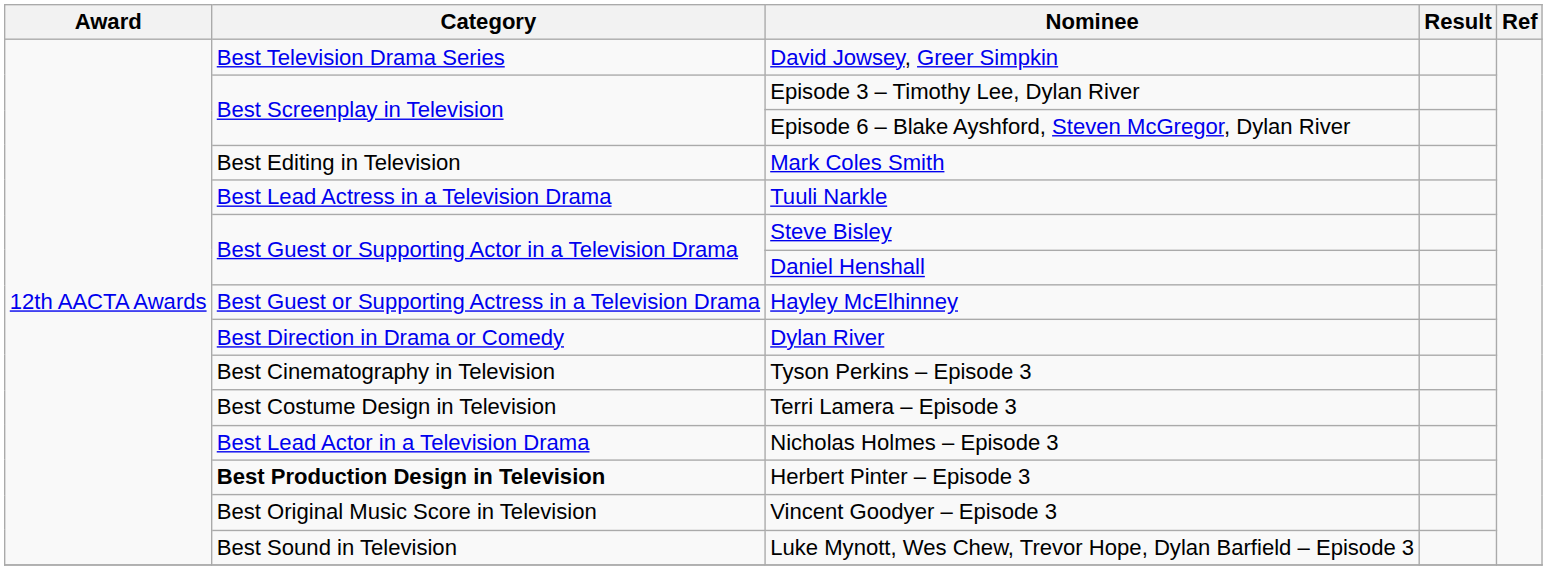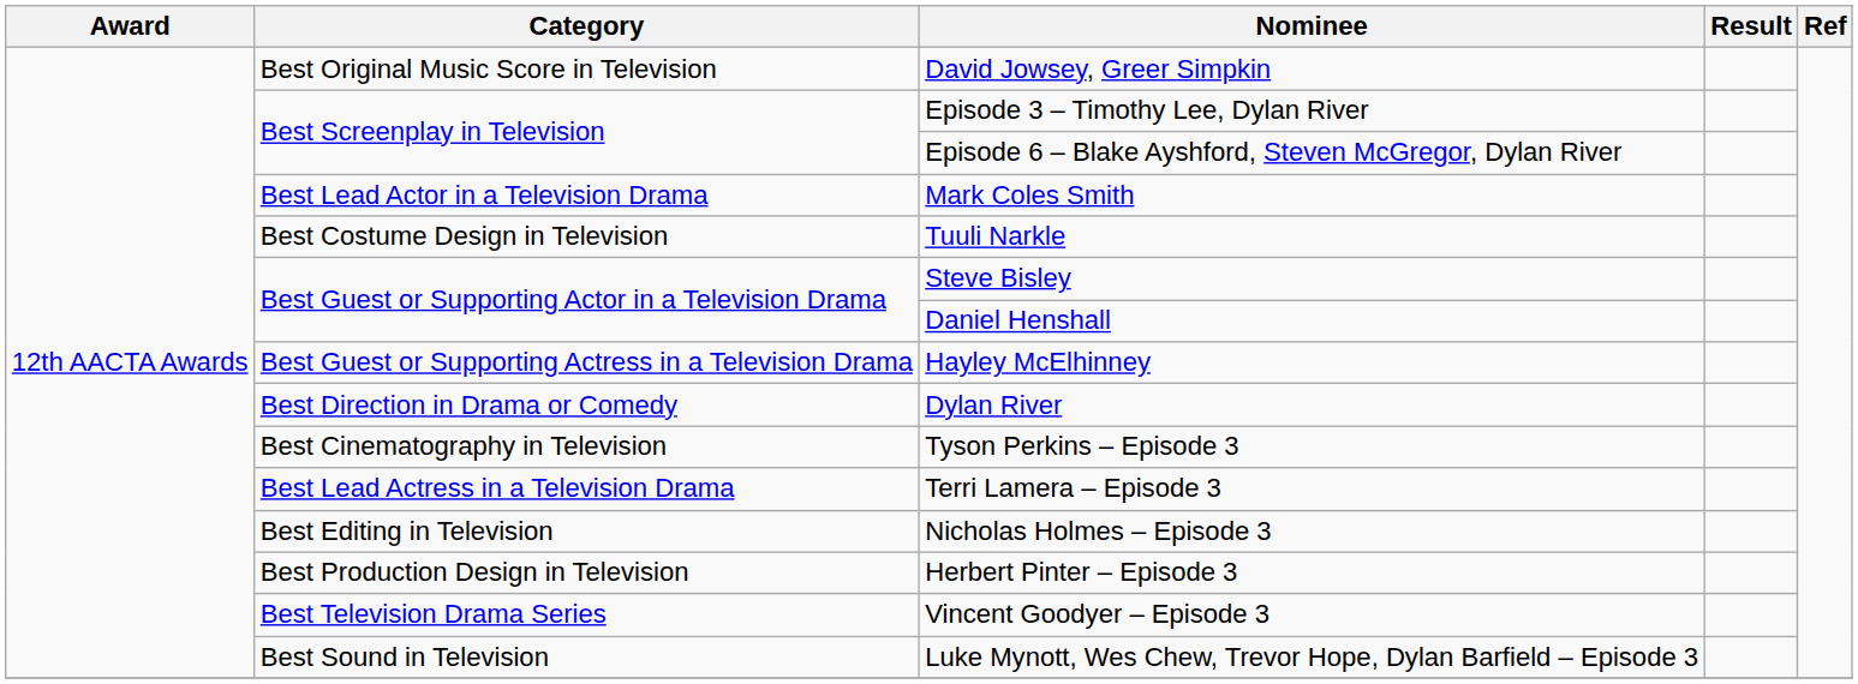David Jowsey, Greer Simpkin | Category: Best Television Drama Series -> Best Original Music Score in Television
Mark Coles Smith | Category: Best Editing in Television -> Best Lead Actor in a Television Drama
Tuuli Narkle | Category: Best Lead Actress in a Television Drama -> Best Costume Design in Television
Terri Lamera – Episode 3 | Category: Best Costume Design in Television -> Best Lead Actress in a Television Drama
Nicholas Holmes – Episode 3 | Category: Best Lead Actor in a Television Drama -> Best Editing in Television
Herbert Pinter – Episode 3 | Category: bold -> normal
Vincent Goodyer – Episode 3 | Category: Best Original Music Score in Television -> Best Television Drama Series
